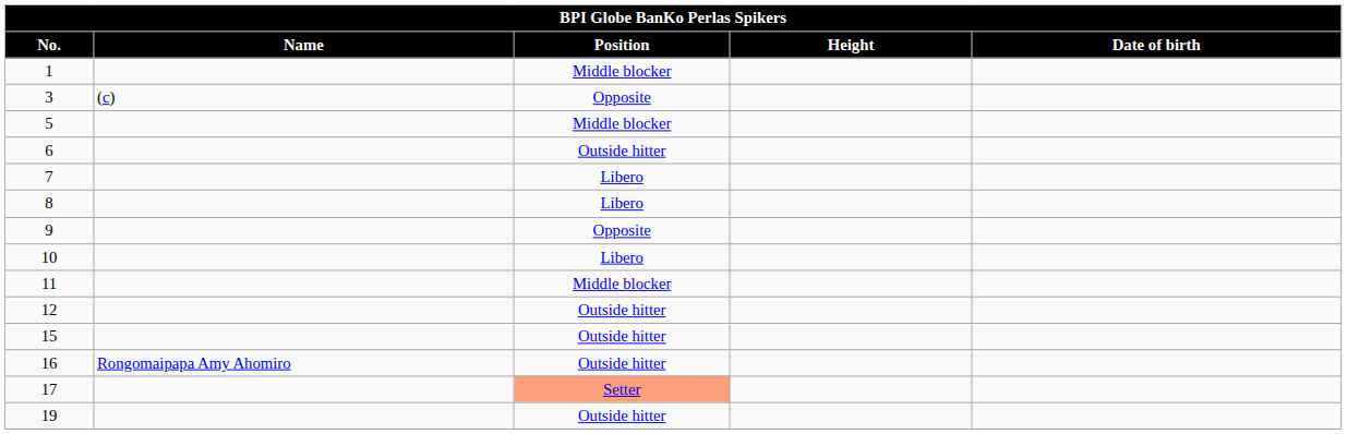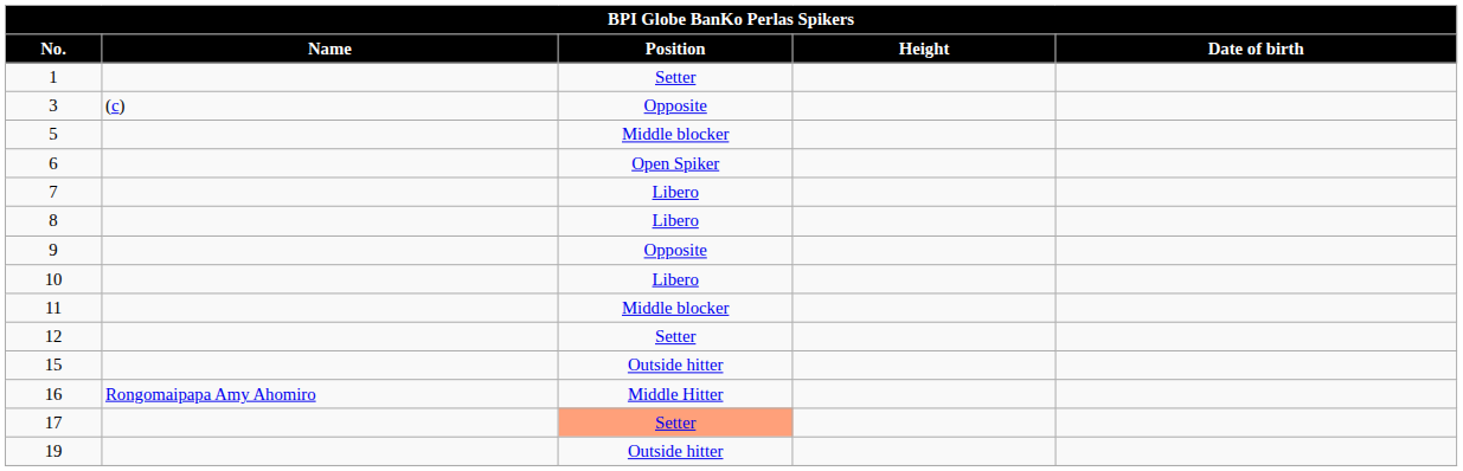1 | Position: Middle blocker -> Setter
6 | Position: Outside hitter -> Open Spiker
12 | Position: Outside hitter -> Setter
16 | Position: Outside hitter -> Middle Hitter
